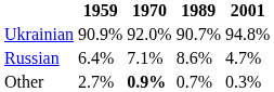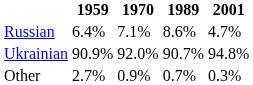rows swapped: Ukrainian <-> Russian
Other | 1970: bold -> normal
